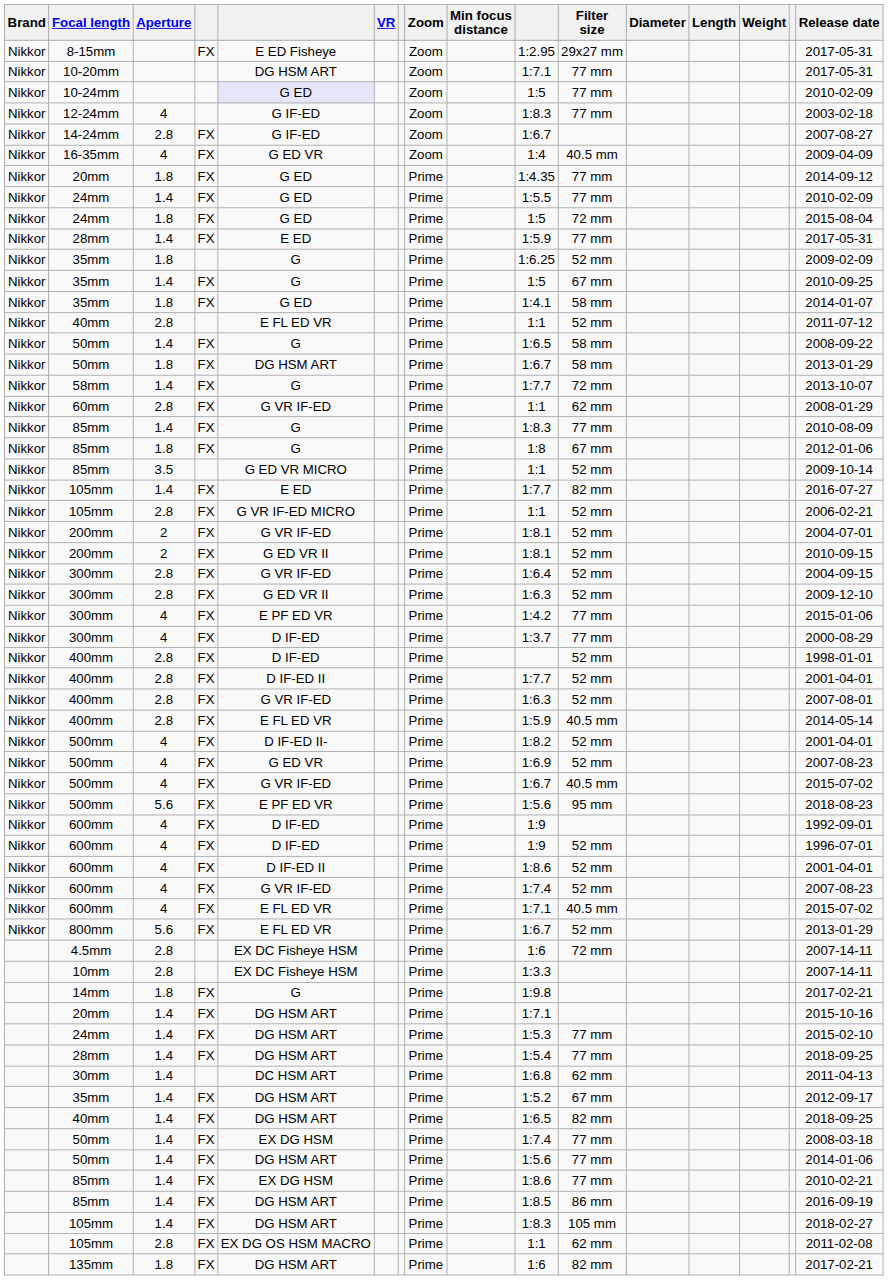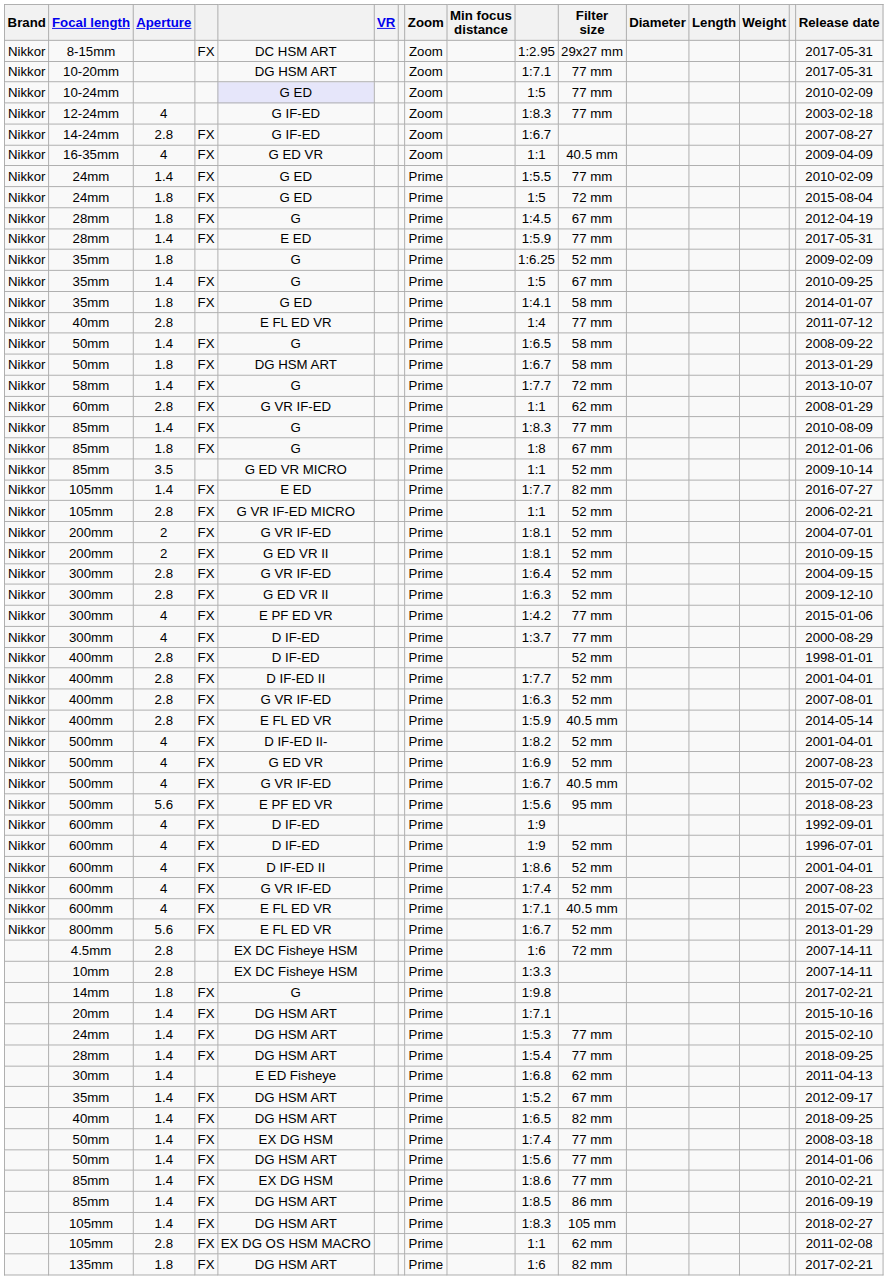8-15mm | column 5: E ED Fisheye -> DC HSM ART
16-35mm | column 10: 1:4 -> 1:1
- row: Nikkor | 20mm | 1.8 | FX | G ED | Prime | 1:4.35 | 77 mm | 2014-09-12
+ row: Nikkor | 28mm | 1.8 | FX | G | Prime | 1:4.5 | 67 mm | 2012-04-19
40mm / 2.8 | column 10: 1:1 -> 1:4
40mm / 2.8 | Filter size: 52 mm -> 77 mm
30mm | column 5: DC HSM ART -> E ED Fisheye
